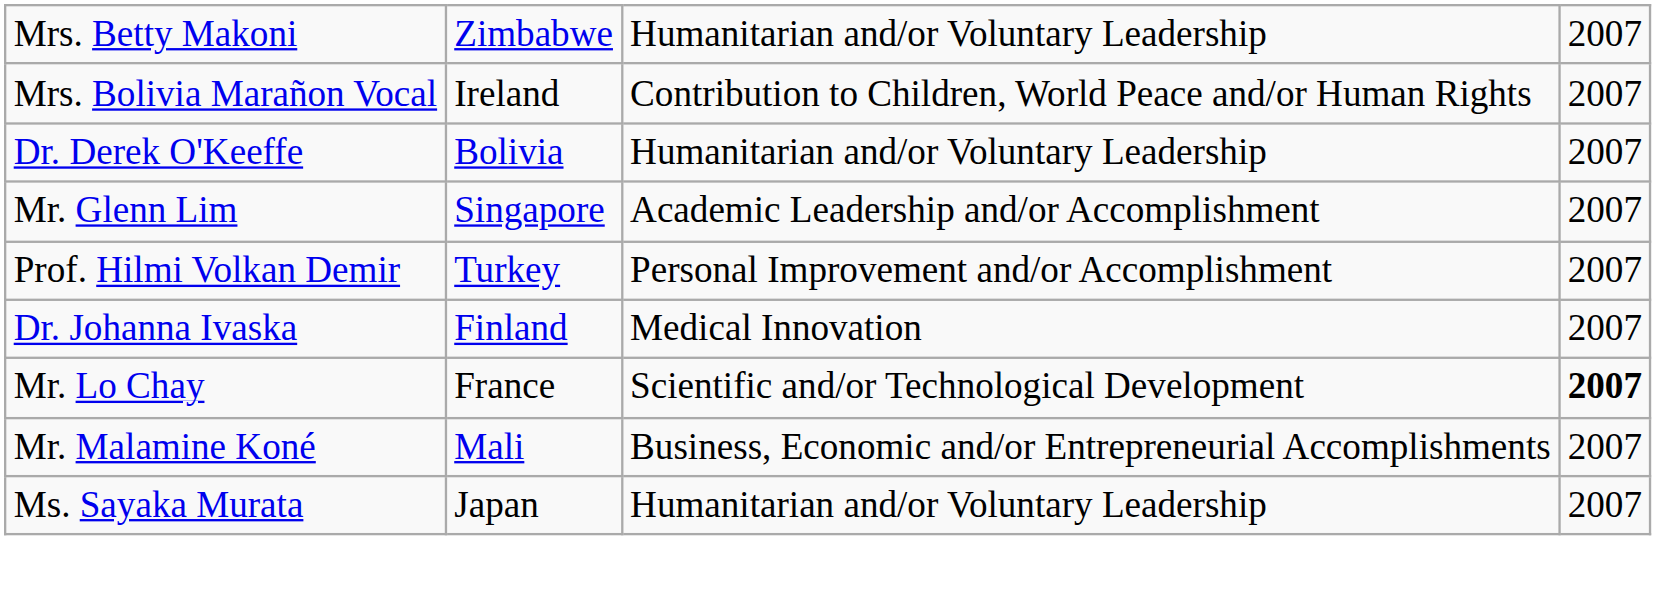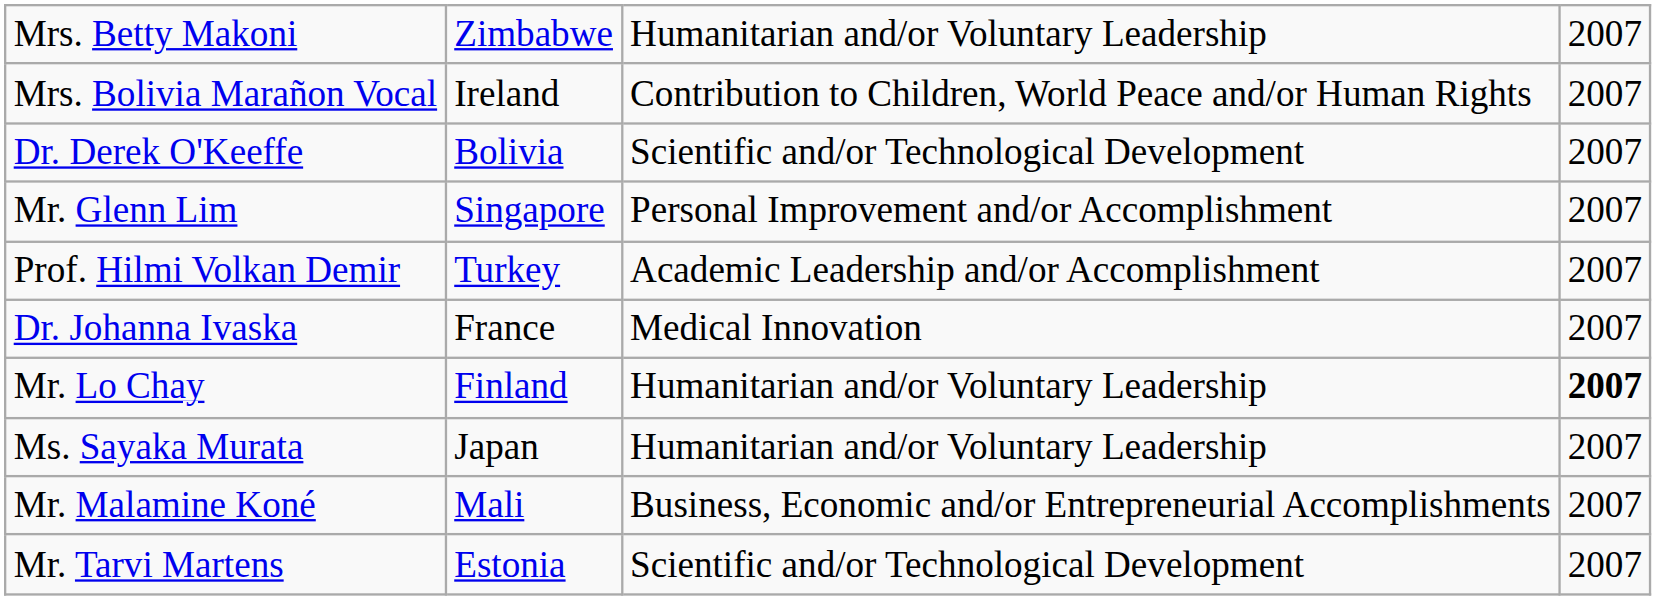Dr. Derek O'Keeffe | column 3: Humanitarian and/or Voluntary Leadership -> Scientific and/or Technological Development
Mr. Glenn Lim | column 3: Academic Leadership and/or Accomplishment -> Personal Improvement and/or Accomplishment
Prof. Hilmi Volkan Demir | column 3: Personal Improvement and/or Accomplishment -> Academic Leadership and/or Accomplishment
Dr. Johanna Ivaska | column 2: Finland -> France
Mr. Lo Chay | column 2: France -> Finland
Mr. Lo Chay | column 3: Scientific and/or Technological Development -> Humanitarian and/or Voluntary Leadership
rows swapped: Mr. Malamine Koné <-> Ms. Sayaka Murata
+ row: Mr. Tarvi Martens | Estonia | Scientific and/or Technological Development | 2007
